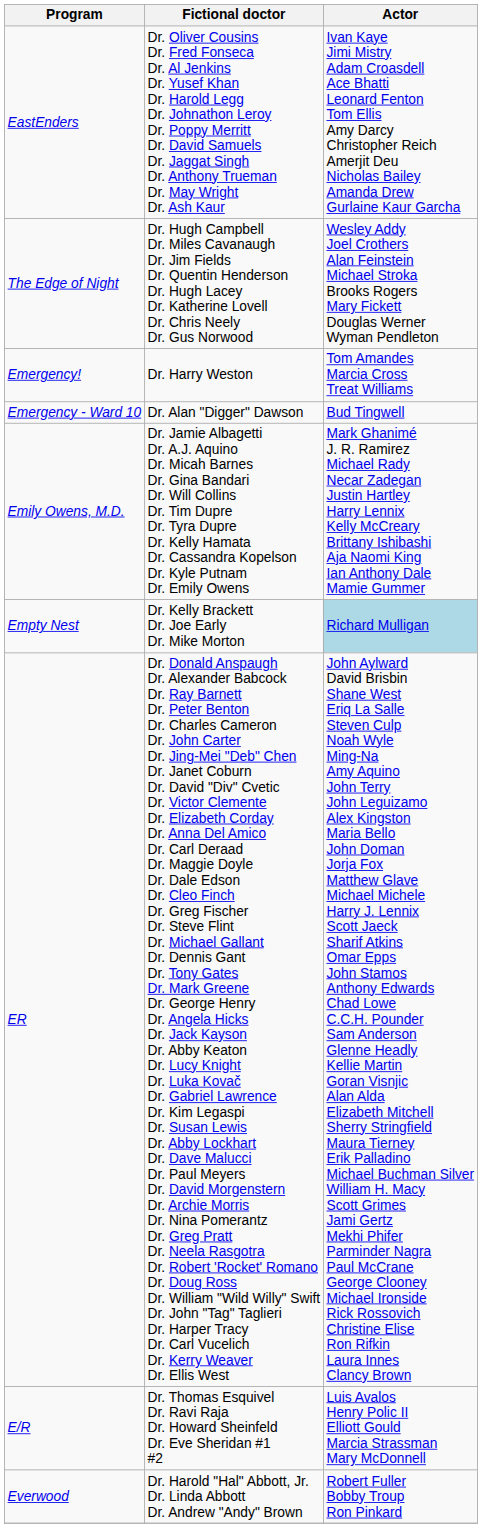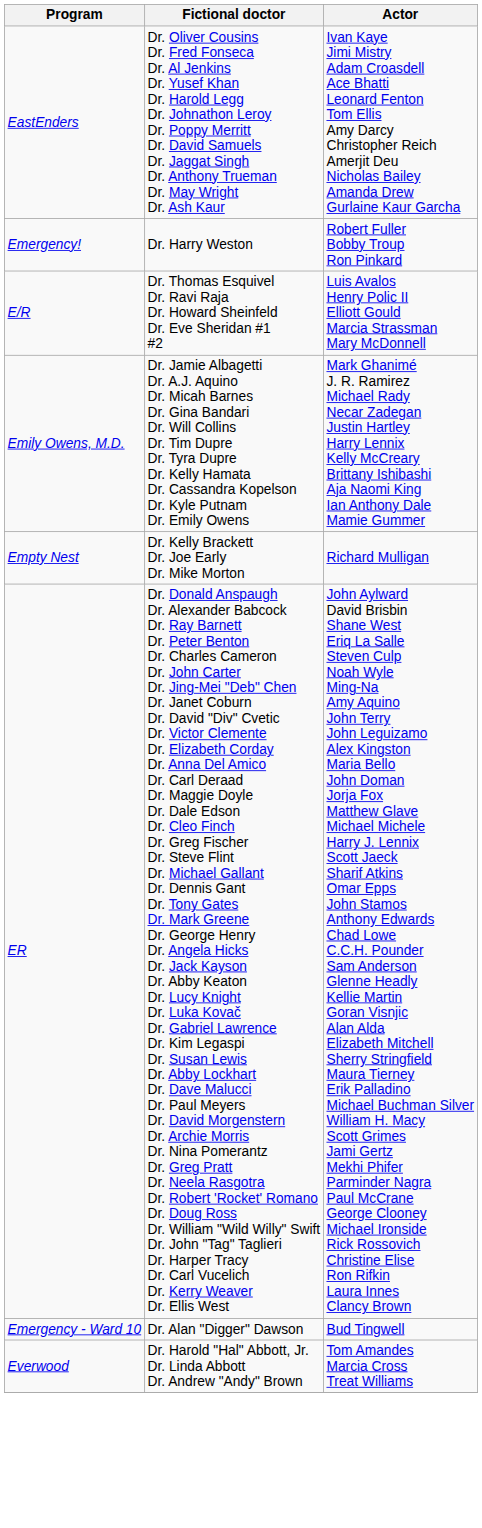- row: The Edge of Night | Dr. Hugh Campbell Dr. Miles Cavanaugh Dr. Jim Fields Dr. Quentin Henderson Dr. Hugh Lacey Dr. Katherine Lovell Dr. Chris Neely Dr. Gus Norwood | Wesley Addy Joel Crothers Alan Feinstein Michael Stroka Brooks Rogers Mary Fickett Douglas Werner Wyman Pendleton
Emergency! | Actor: Tom Amandes Marcia Cross Treat Williams -> Robert Fuller Bobby Troup Ron Pinkard
rows swapped: Emergency - Ward 10 <-> E/R
Empty Nest | Actor: lightblue background -> no background
Everwood | Actor: Robert Fuller Bobby Troup Ron Pinkard -> Tom Amandes Marcia Cross Treat Williams
